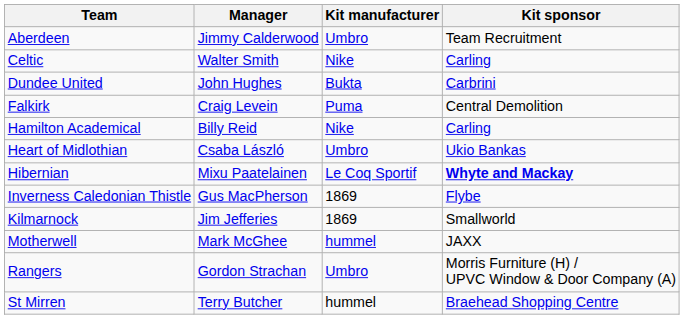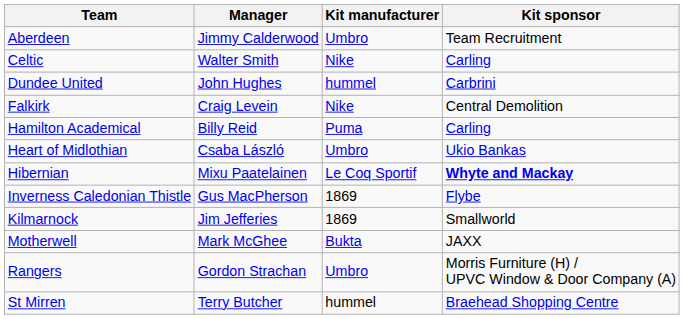Dundee United | Kit manufacturer: Bukta -> hummel
Falkirk | Kit manufacturer: Puma -> Nike
Hamilton Academical | Kit manufacturer: Nike -> Puma
Motherwell | Kit manufacturer: hummel -> Bukta
